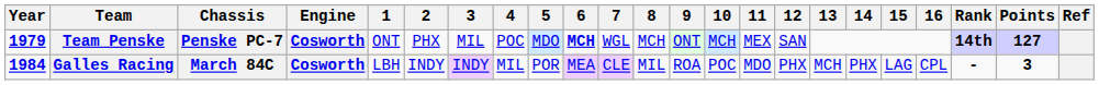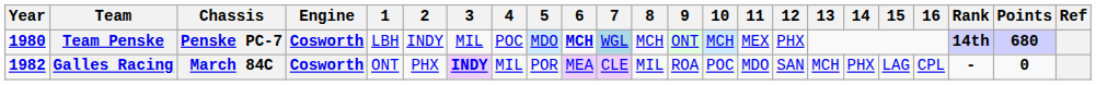Team Penske | Year: 1979 -> 1980
Team Penske | 1: ONT -> LBH
Team Penske | 2: PHX -> INDY
Team Penske | 7: no background -> lightblue background
Team Penske | 12: SAN -> PHX
Team Penske | Points: 127 -> 680
Galles Racing | Year: 1984 -> 1982
Galles Racing | 1: LBH -> ONT
Galles Racing | 2: INDY -> PHX
Galles Racing | 3: normal -> bold
Galles Racing | 12: PHX -> SAN
Galles Racing | Points: 3 -> 0
